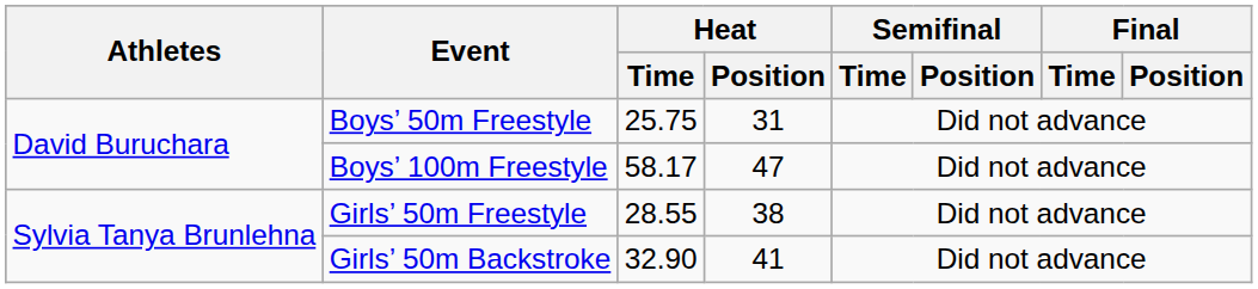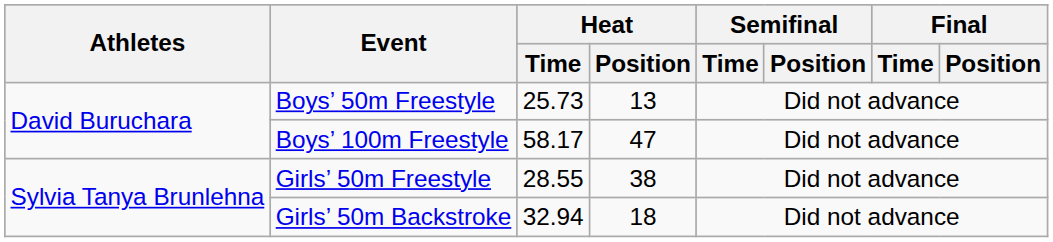Boys’ 50m Freestyle | Heat / Time: 25.75 -> 25.73
Boys’ 50m Freestyle | Heat / Position: 31 -> 13
Girls’ 50m Backstroke | Heat / Time: 32.90 -> 32.94
Girls’ 50m Backstroke | Heat / Position: 41 -> 18
